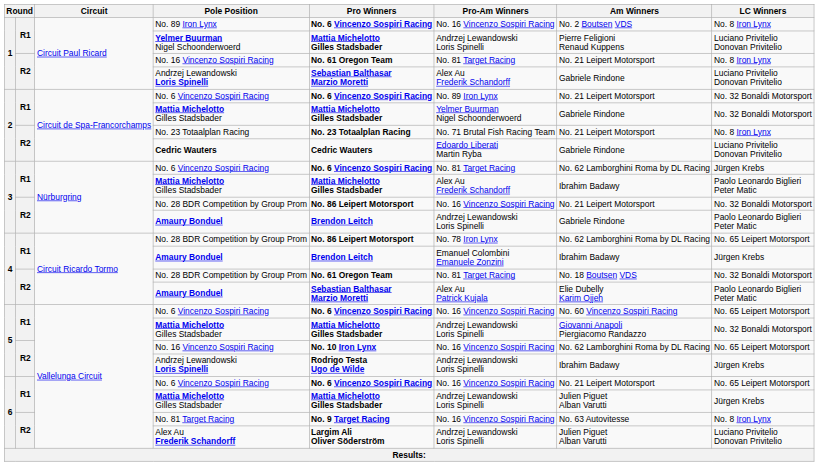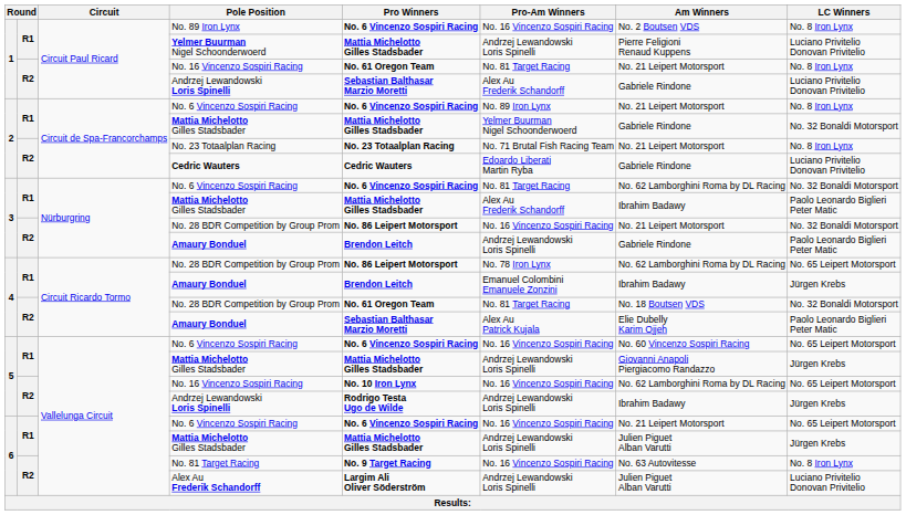2 / No. 6 Vincenzo Sospiri Racing | LC Winners: No. 32 Bonaldi Motorsport -> No. 8 Iron Lynx
3 / No. 6 Vincenzo Sospiri Racing | LC Winners: Jürgen Krebs -> No. 32 Bonaldi Motorsport
5 / Mattia Michelotto Gilles Stadsbader | LC Winners: No. 32 Bonaldi Motorsport -> Jürgen Krebs
